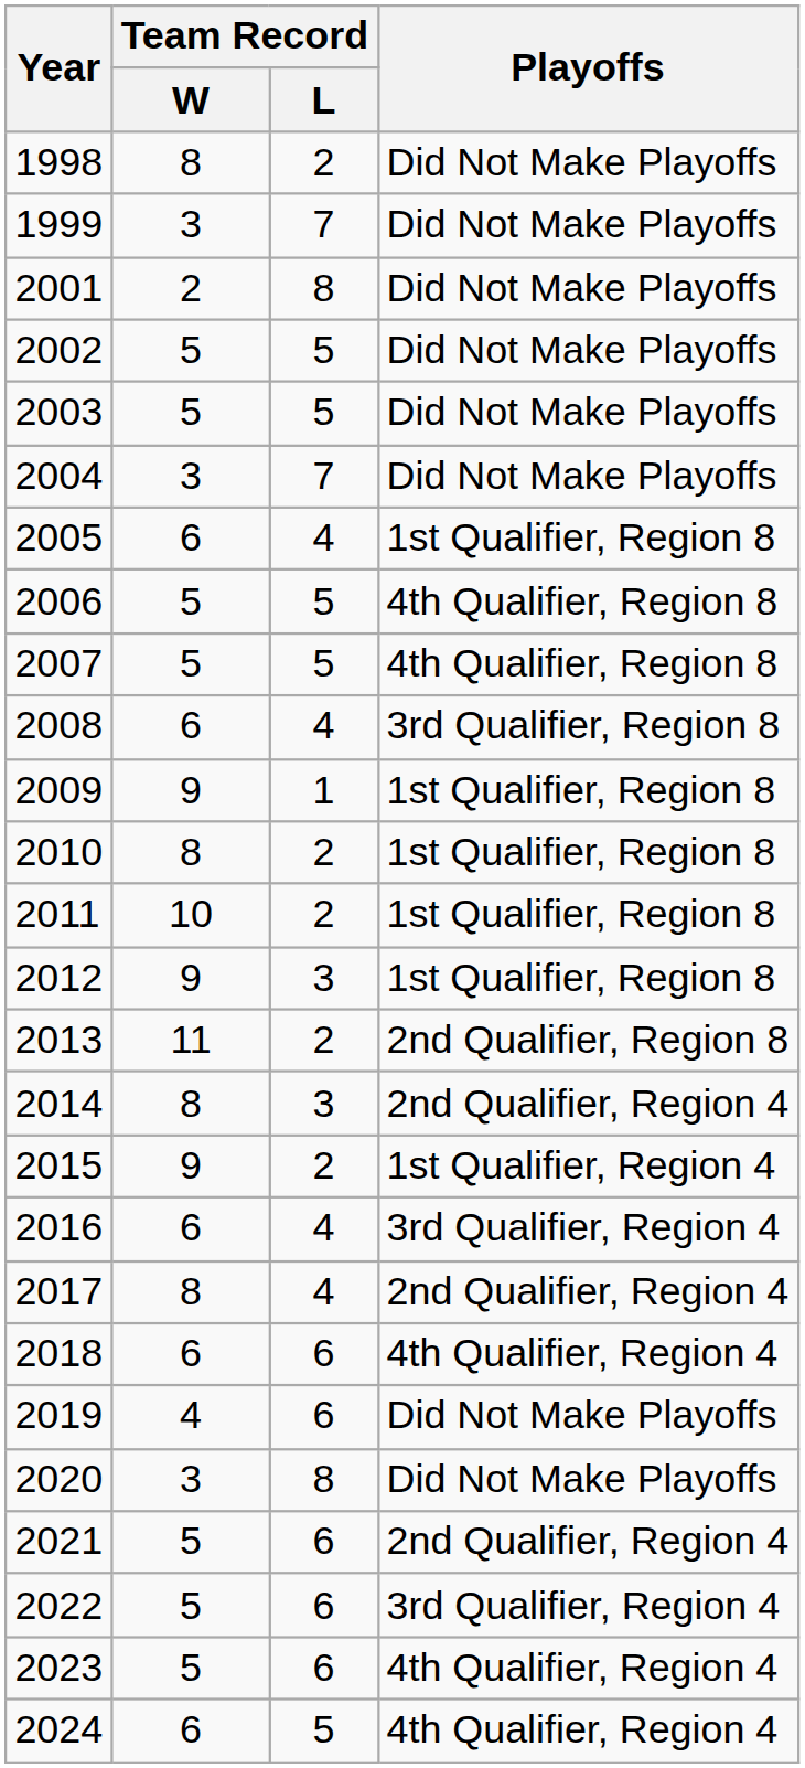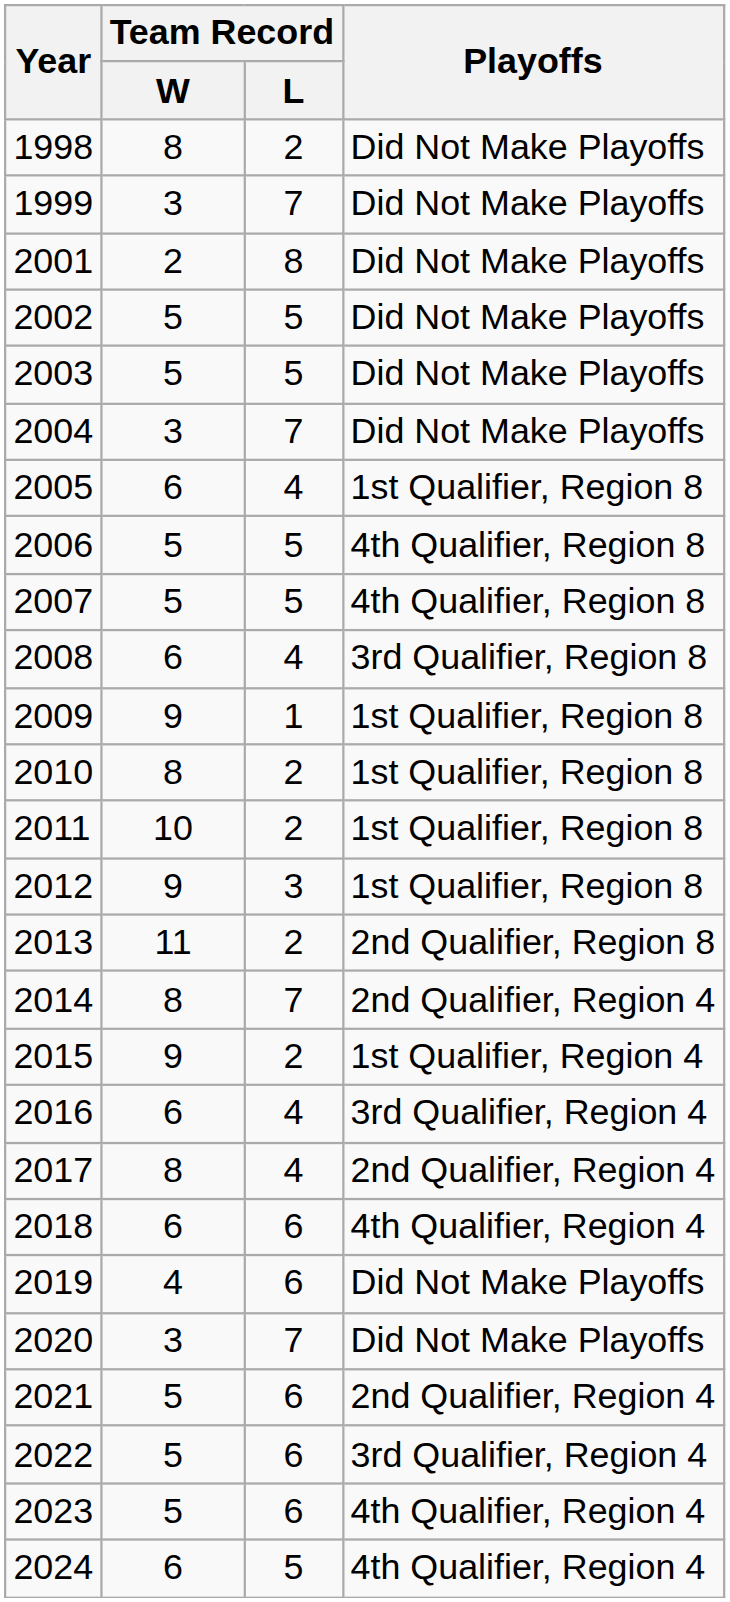2014 | Team Record / L: 3 -> 7
2020 | Team Record / L: 8 -> 7
